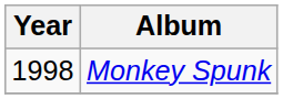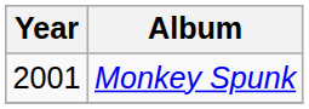Monkey Spunk | Year: 1998 -> 2001
